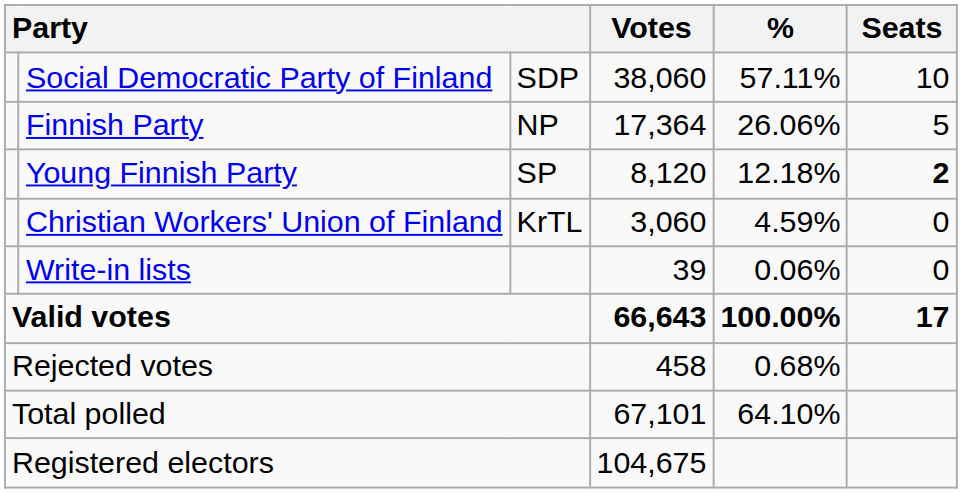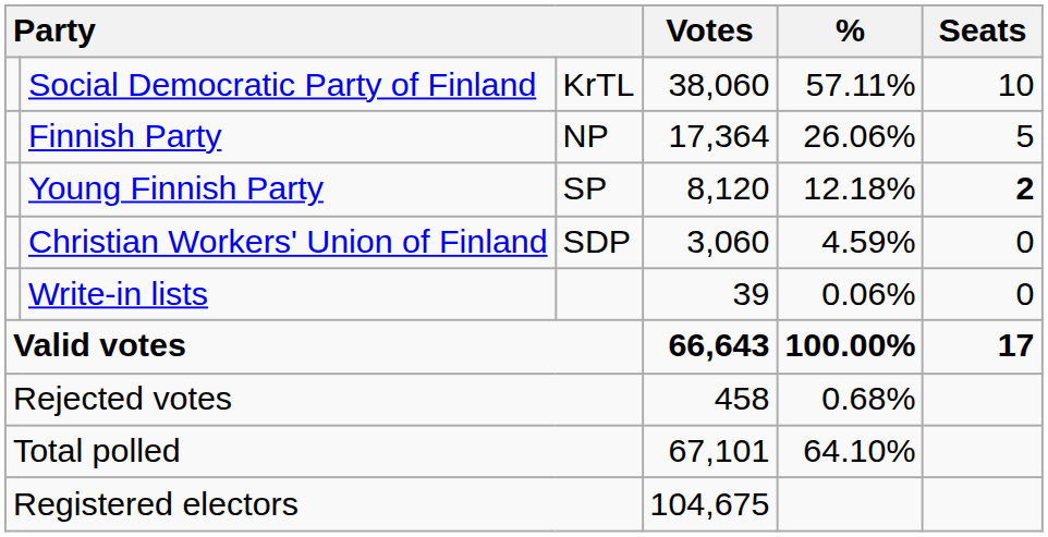Social Democratic Party of Finland | column 3: SDP -> KrTL
Christian Workers' Union of Finland | column 3: KrTL -> SDP
